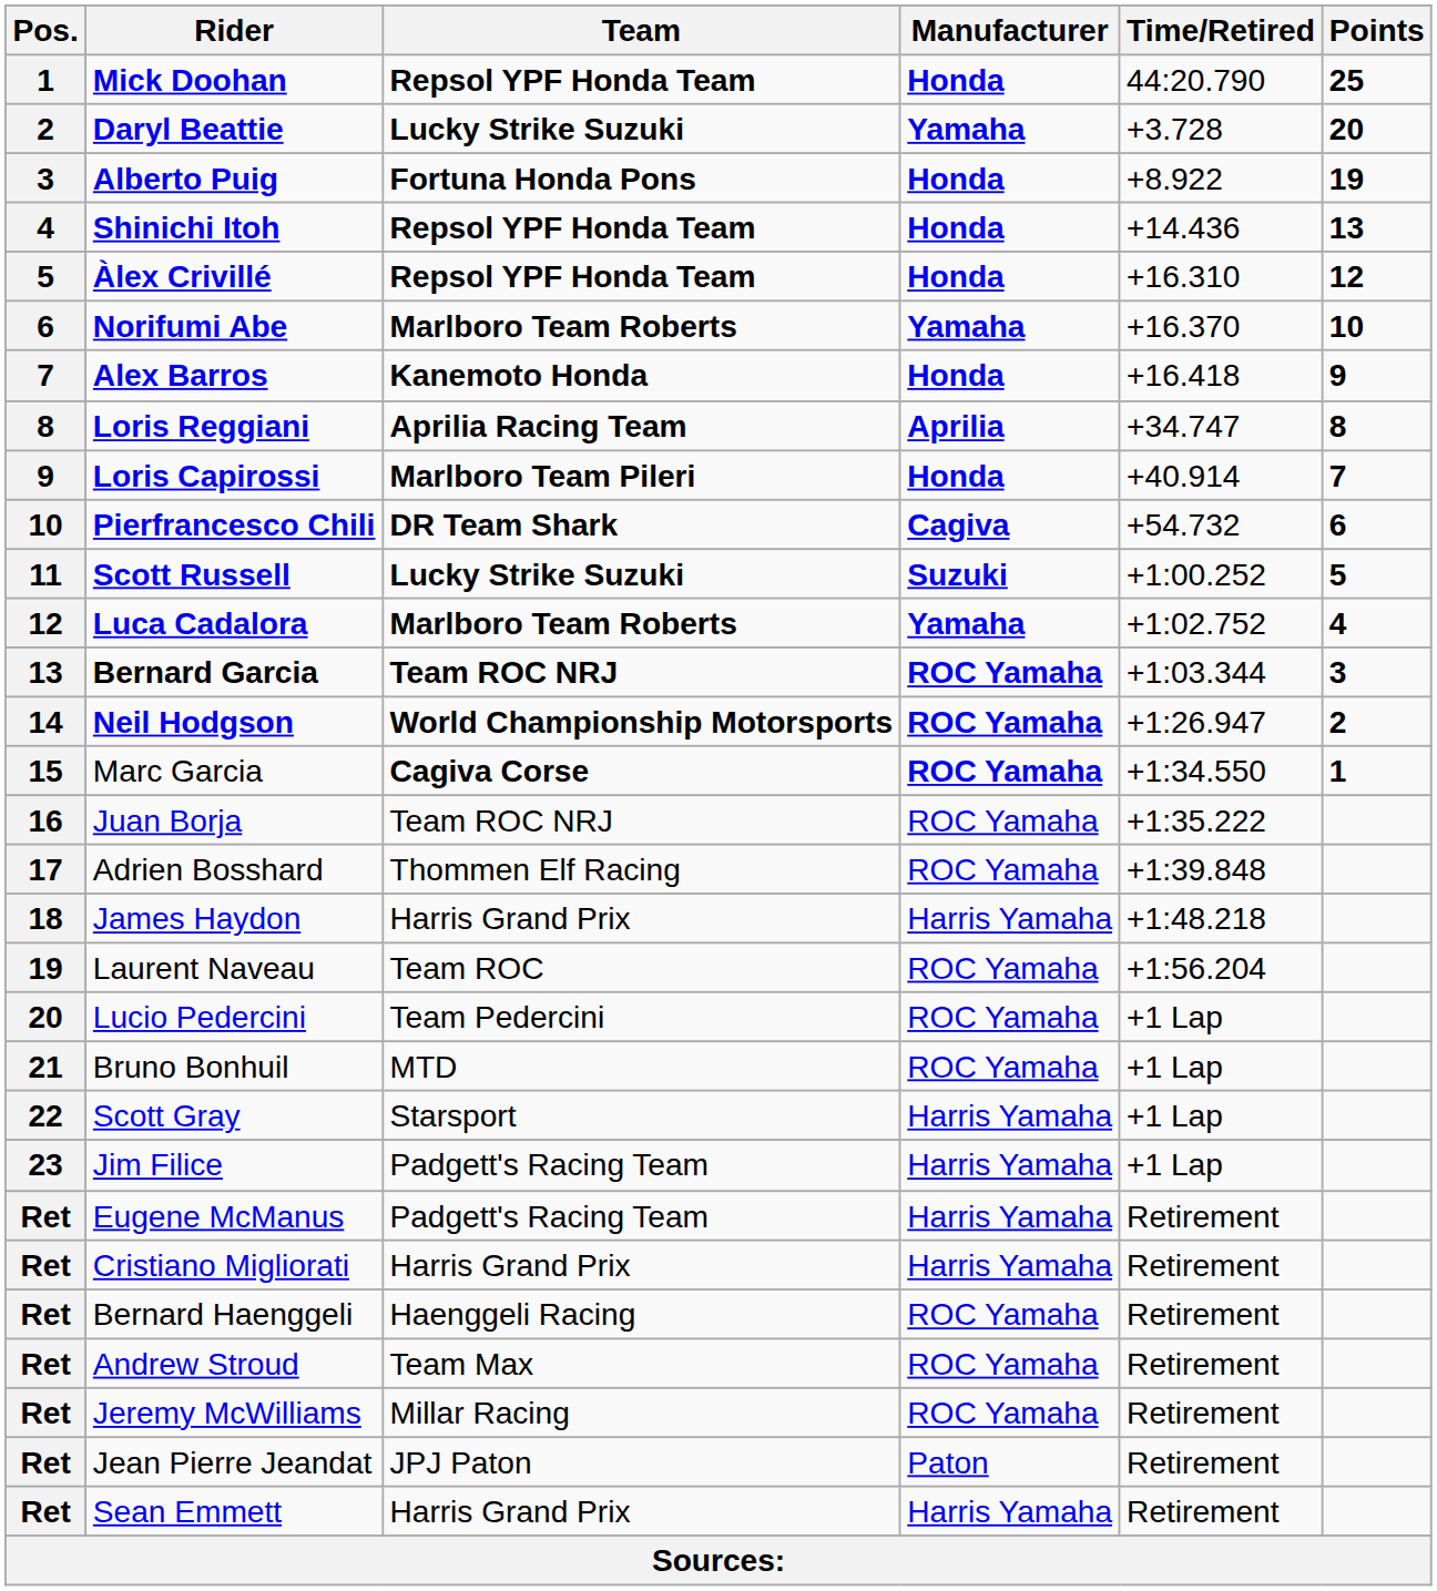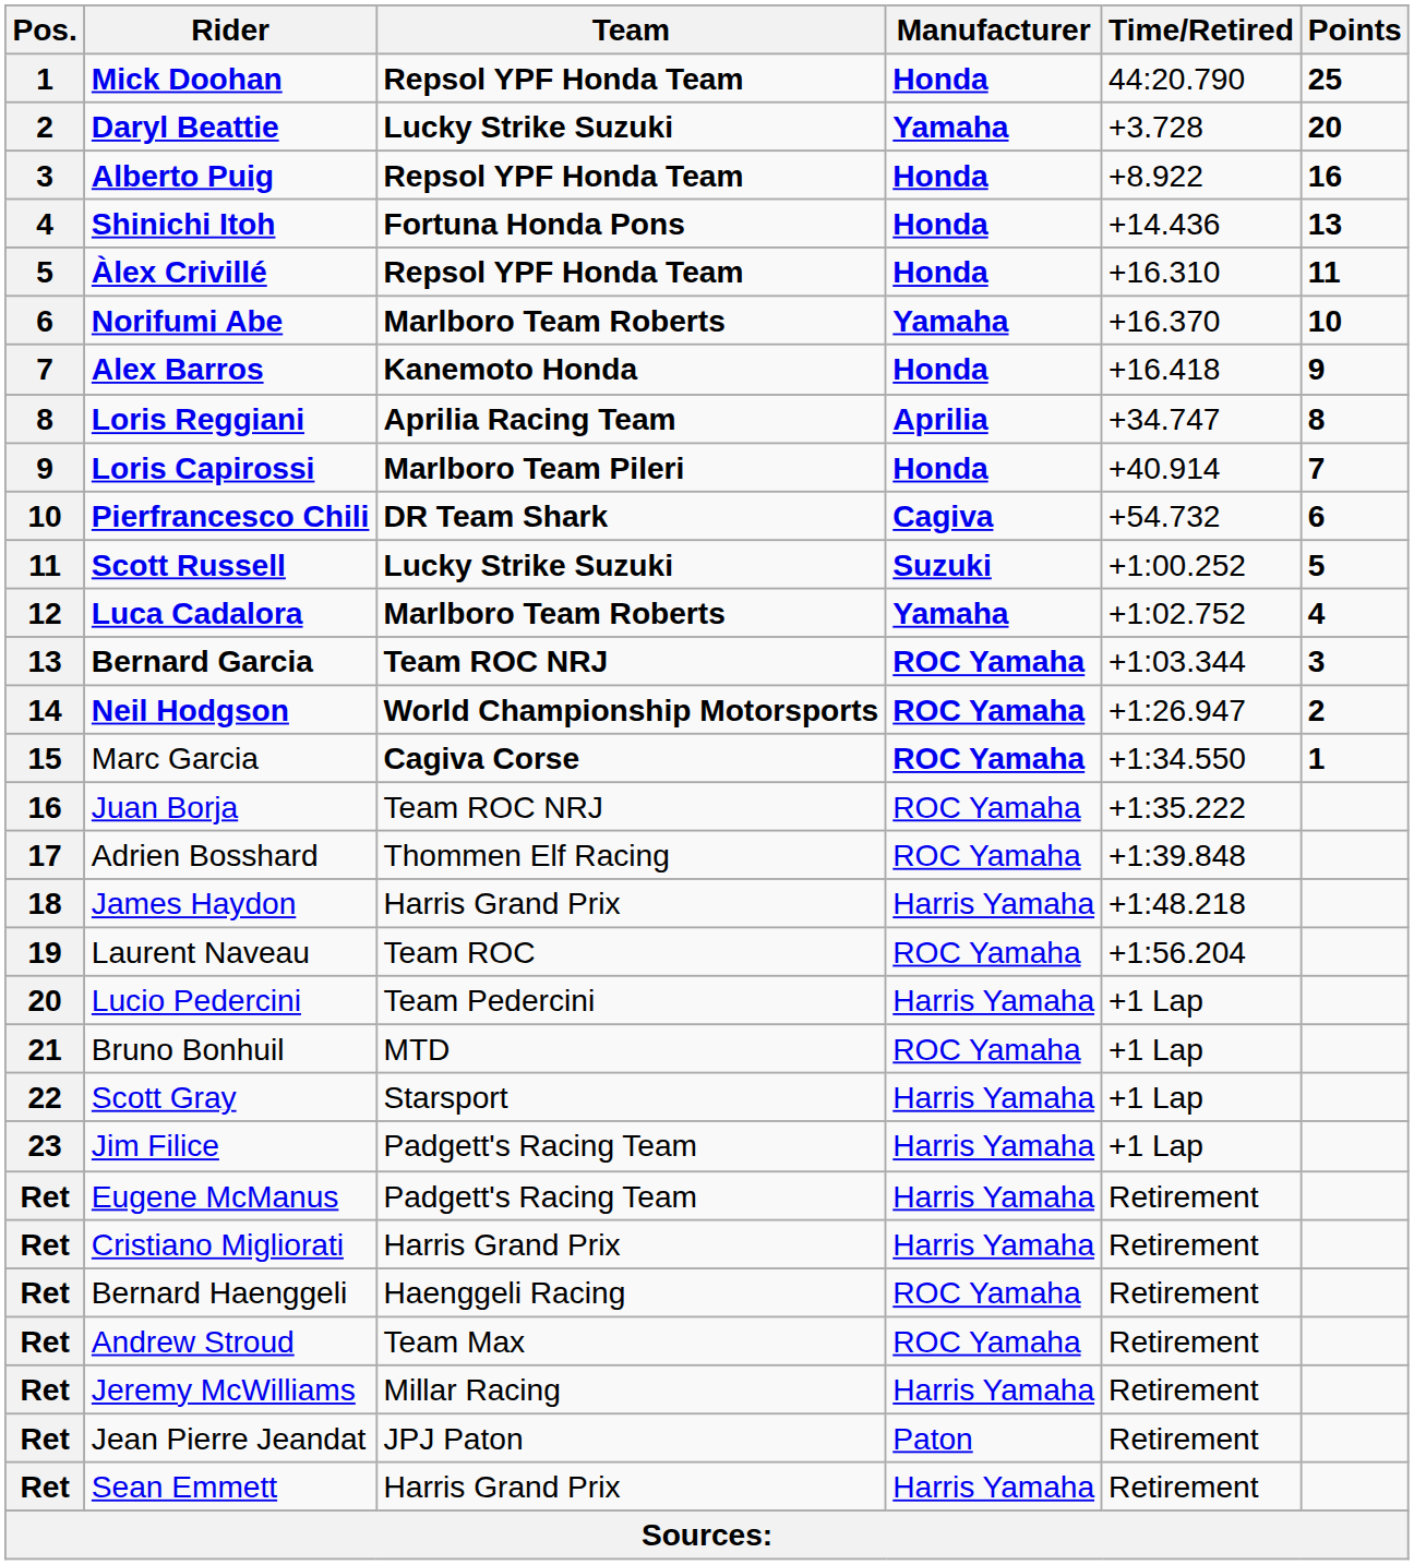Alberto Puig | Team: Fortuna Honda Pons -> Repsol YPF Honda Team
Alberto Puig | Points: 19 -> 16
Shinichi Itoh | Team: Repsol YPF Honda Team -> Fortuna Honda Pons
Àlex Crivillé | Points: 12 -> 11
Lucio Pedercini | Manufacturer: ROC Yamaha -> Harris Yamaha
Jeremy McWilliams | Manufacturer: ROC Yamaha -> Harris Yamaha
